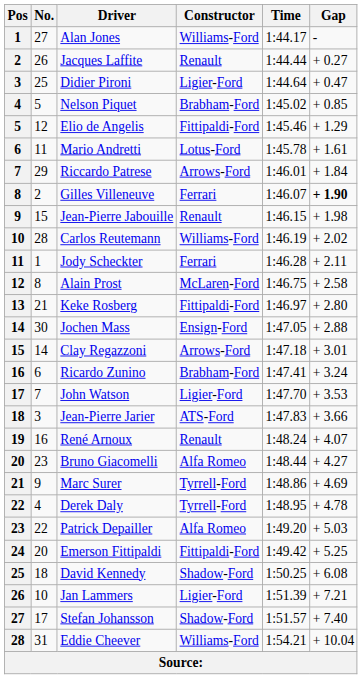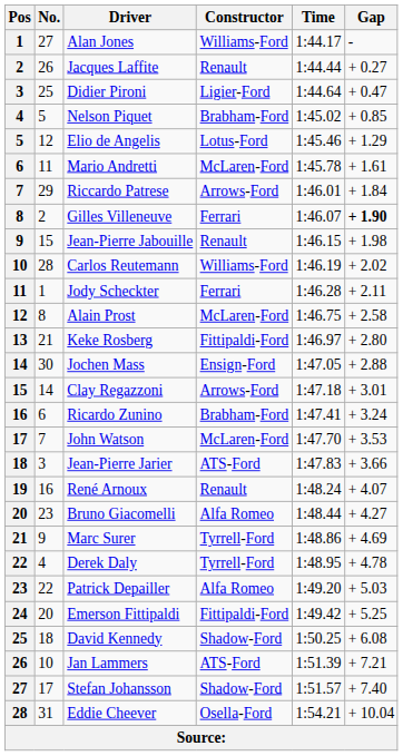Elio de Angelis | Constructor: Fittipaldi-Ford -> Lotus-Ford
Mario Andretti | Constructor: Lotus-Ford -> McLaren-Ford
John Watson | Constructor: Ligier-Ford -> McLaren-Ford
Jan Lammers | Constructor: Ligier-Ford -> ATS-Ford
Eddie Cheever | Constructor: Williams-Ford -> Osella-Ford
